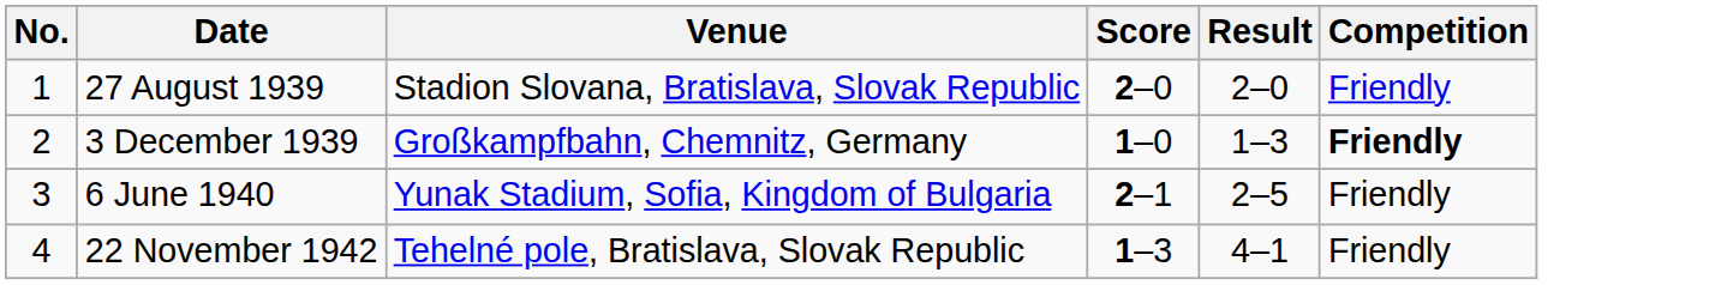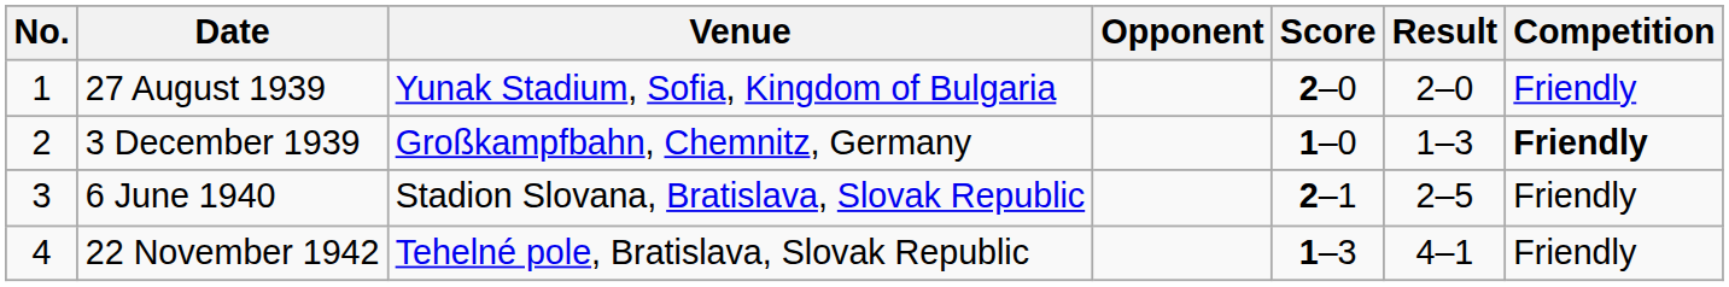+ column: Opponent
27 August 1939 | Venue: Stadion Slovana, Bratislava, Slovak Republic -> Yunak Stadium, Sofia, Kingdom of Bulgaria
6 June 1940 | Venue: Yunak Stadium, Sofia, Kingdom of Bulgaria -> Stadion Slovana, Bratislava, Slovak Republic
